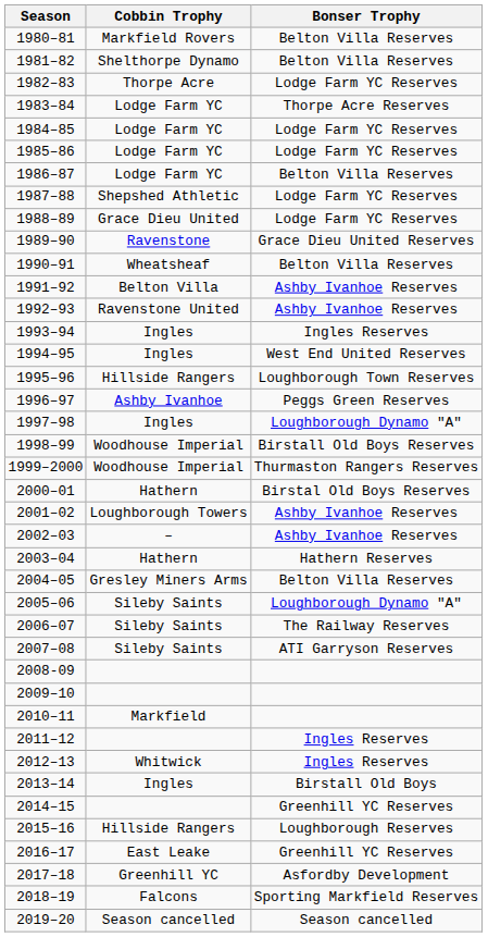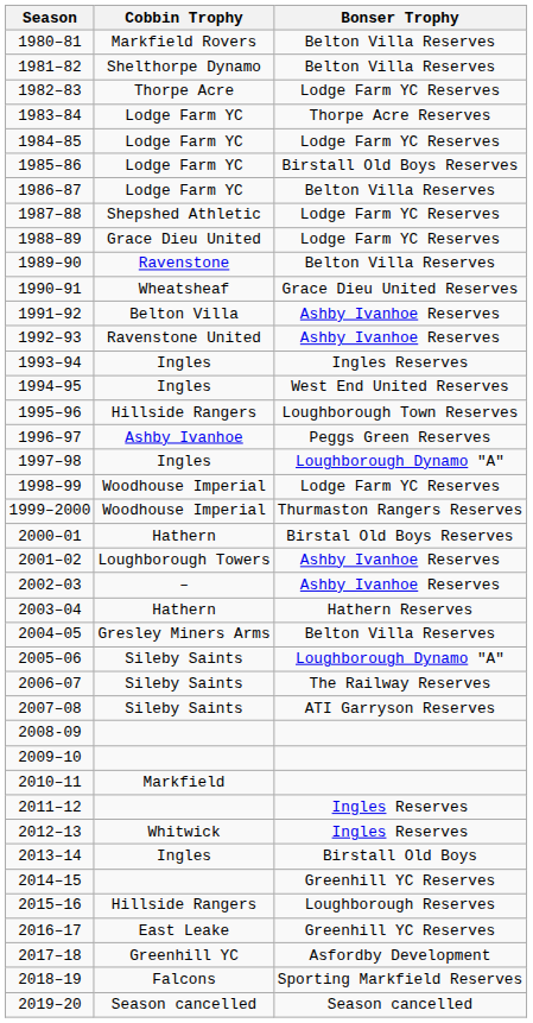1985–86 | Bonser Trophy: Lodge Farm YC Reserves -> Birstall Old Boys Reserves
1989–90 | Bonser Trophy: Grace Dieu United Reserves -> Belton Villa Reserves
1990–91 | Bonser Trophy: Belton Villa Reserves -> Grace Dieu United Reserves
1998–99 | Bonser Trophy: Birstall Old Boys Reserves -> Lodge Farm YC Reserves
